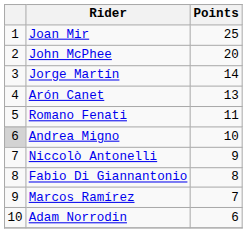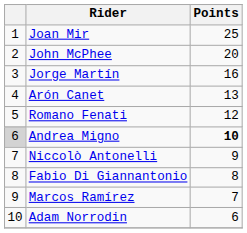Jorge Martín | Points: 14 -> 16
Romano Fenati | Points: 11 -> 12
Andrea Migno | Points: normal -> bold
